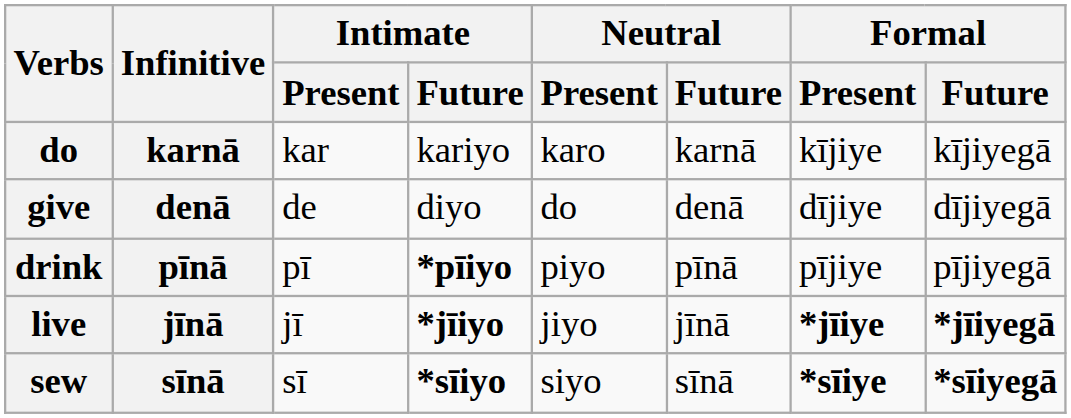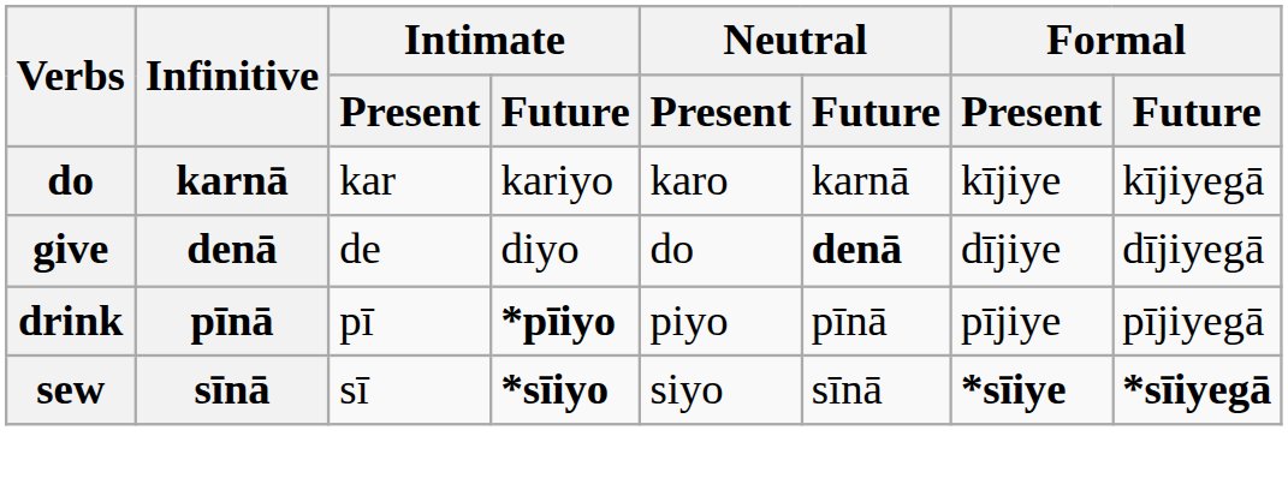give | Neutral / Future: normal -> bold
- row: live | jīnā | jī | *jīiyo | jiyo | jīnā | *jīiye | *jīiyegā
